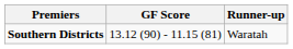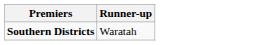- column: GF Score | 13.12 (90) - 11.15 (81)
